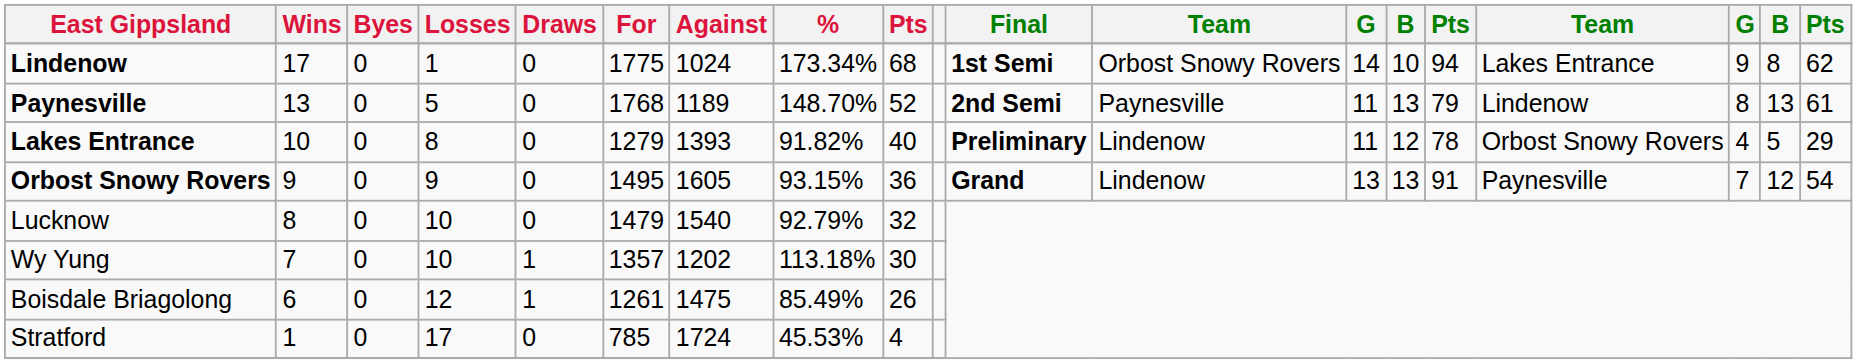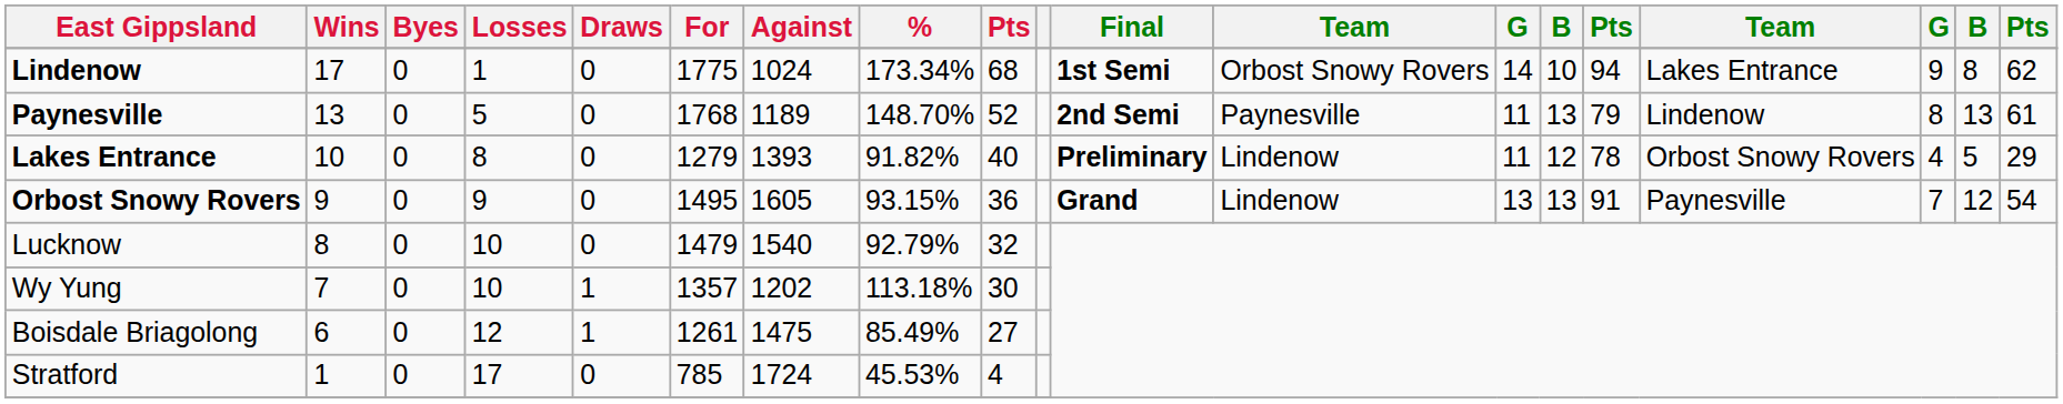Boisdale Briagolong | column 9: 26 -> 27
